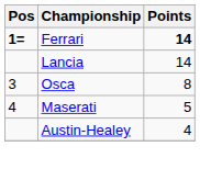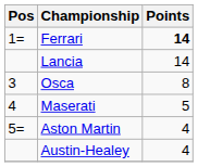Ferrari | Pos: bold -> normal
+ row: 5= | Aston Martin | 4
